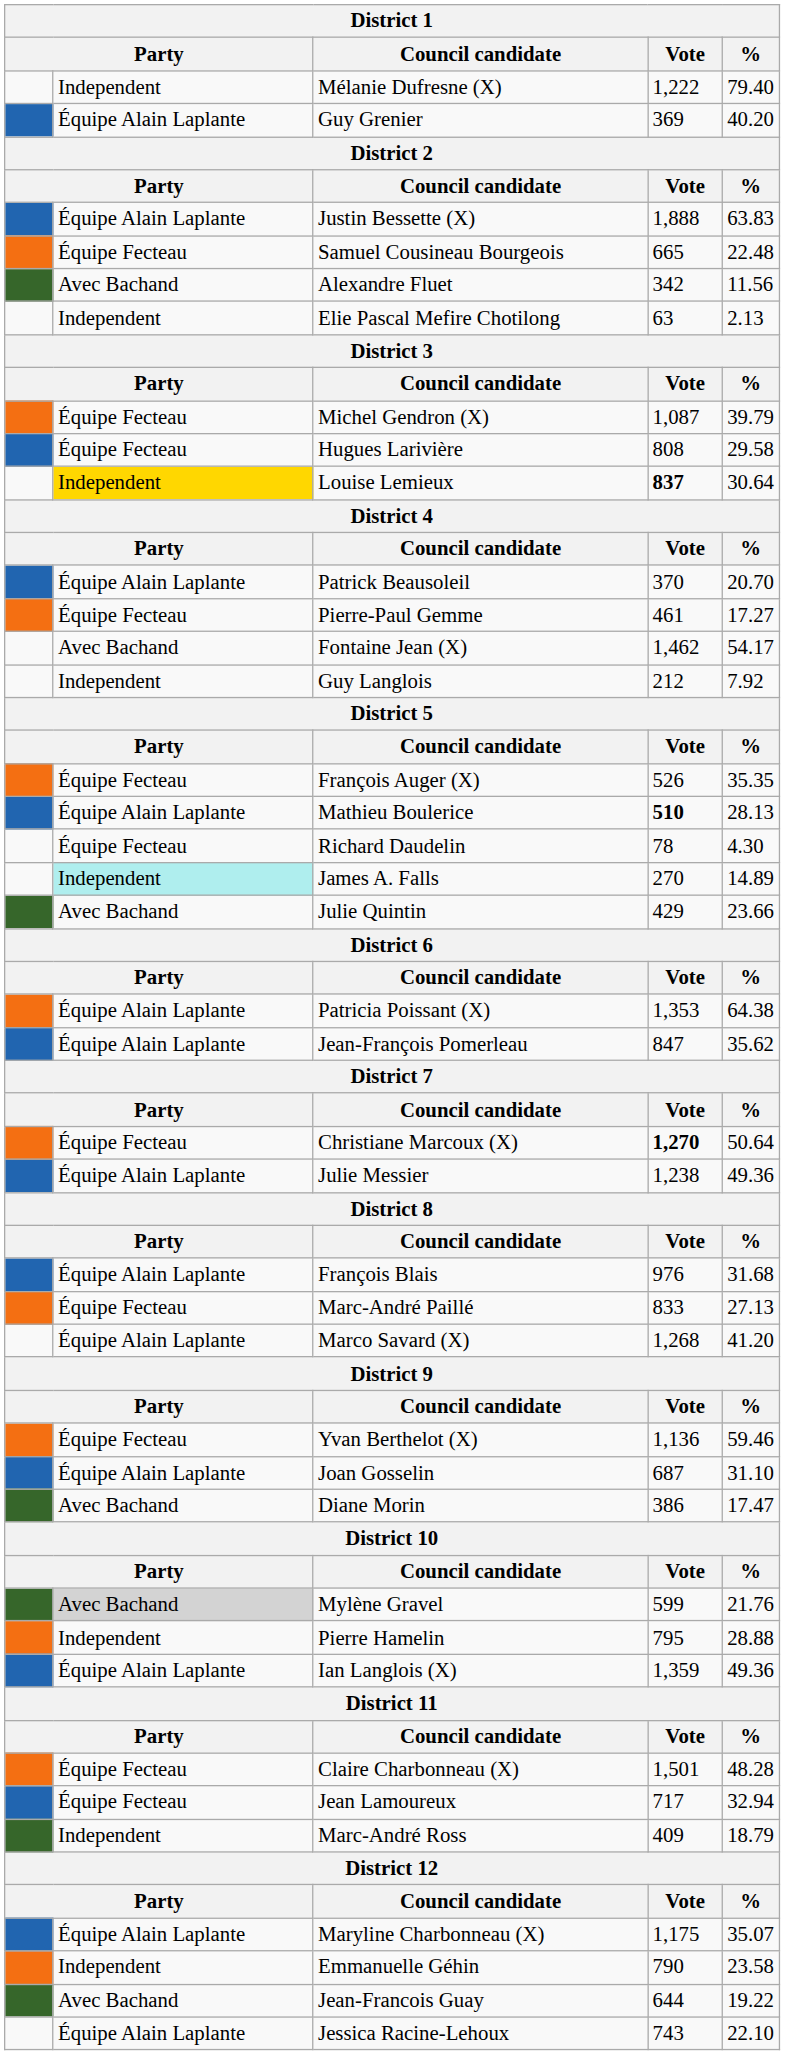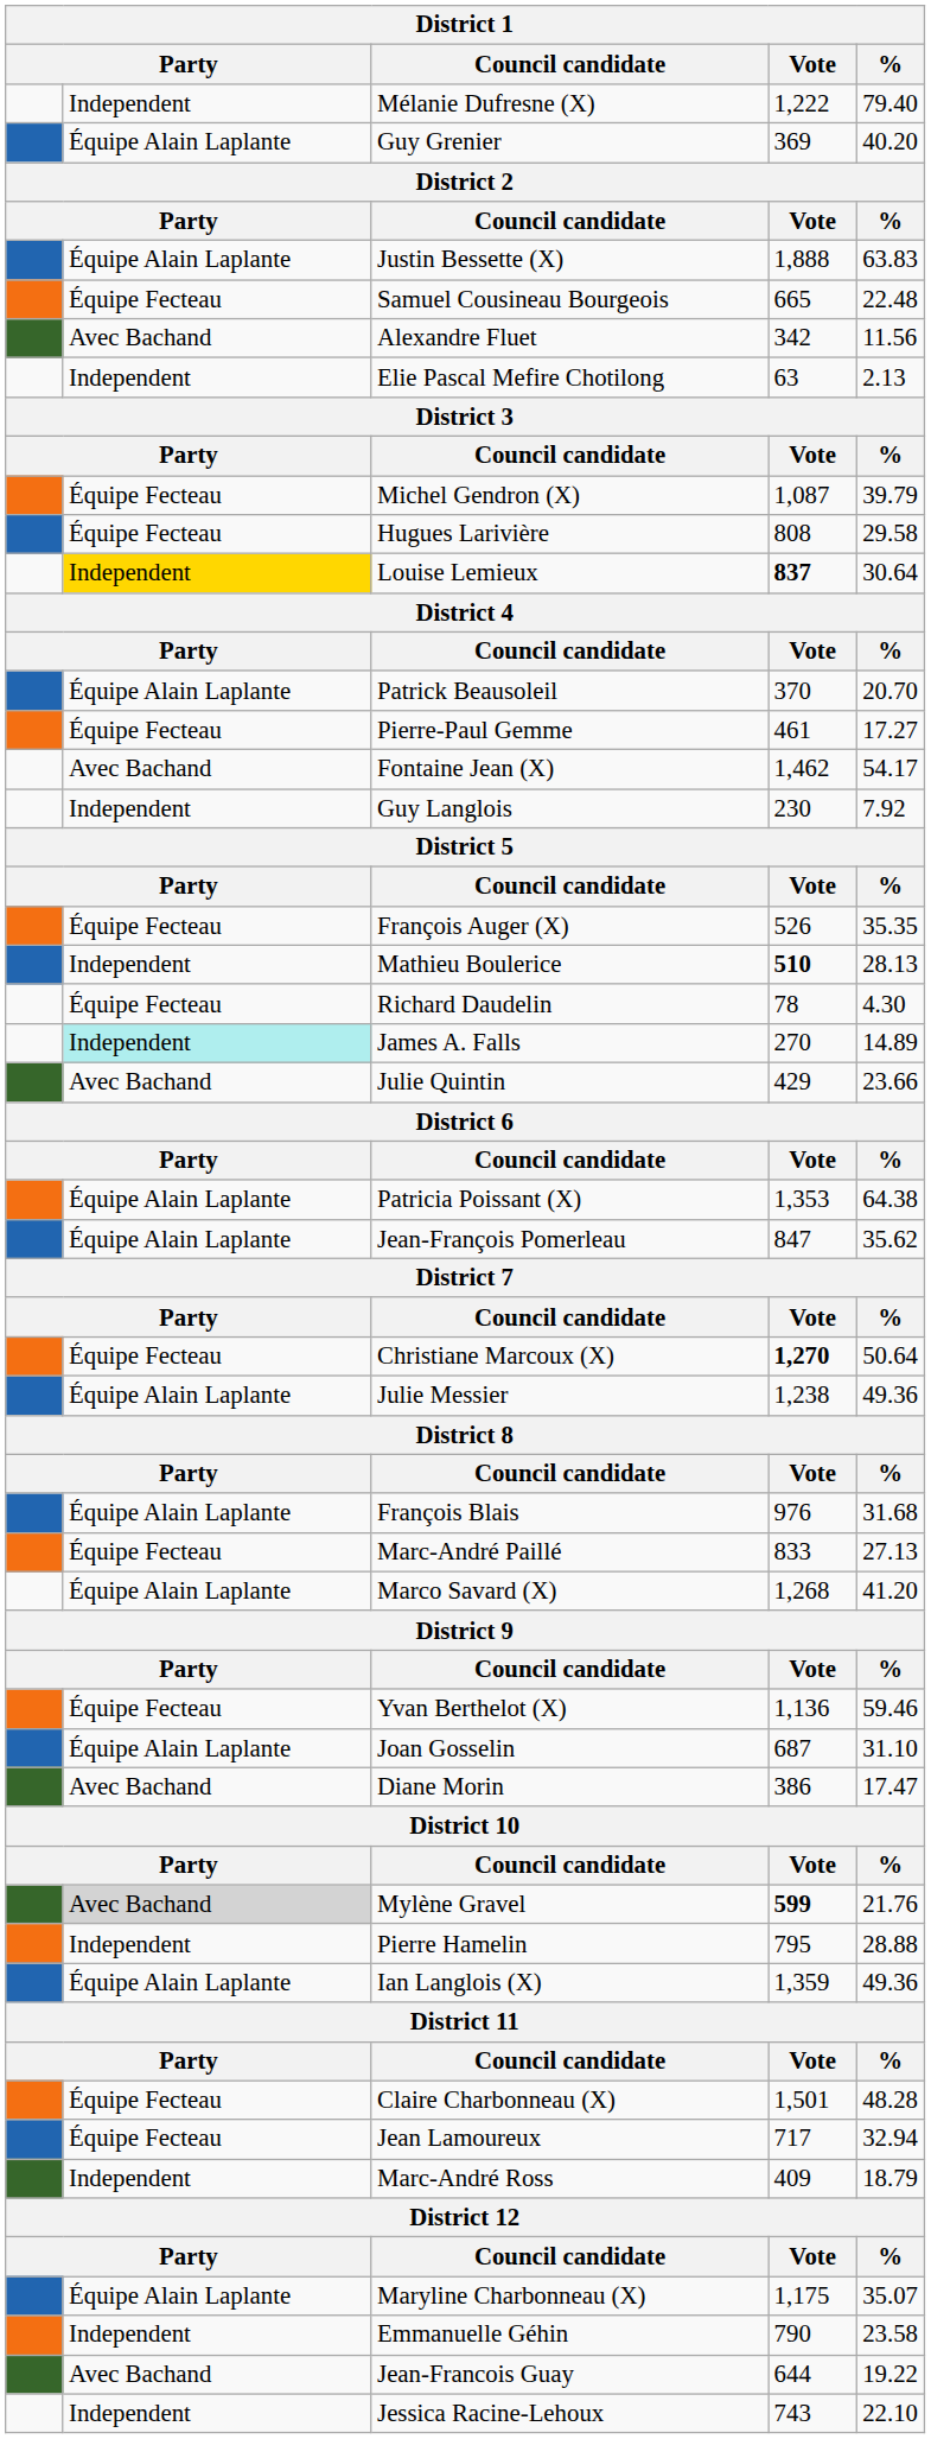Guy Langlois | Vote: 212 -> 230
Mathieu Boulerice | column 2: Équipe Alain Laplante -> Independent
Mylène Gravel | Vote: normal -> bold
Jessica Racine-Lehoux | column 2: Équipe Alain Laplante -> Independent
